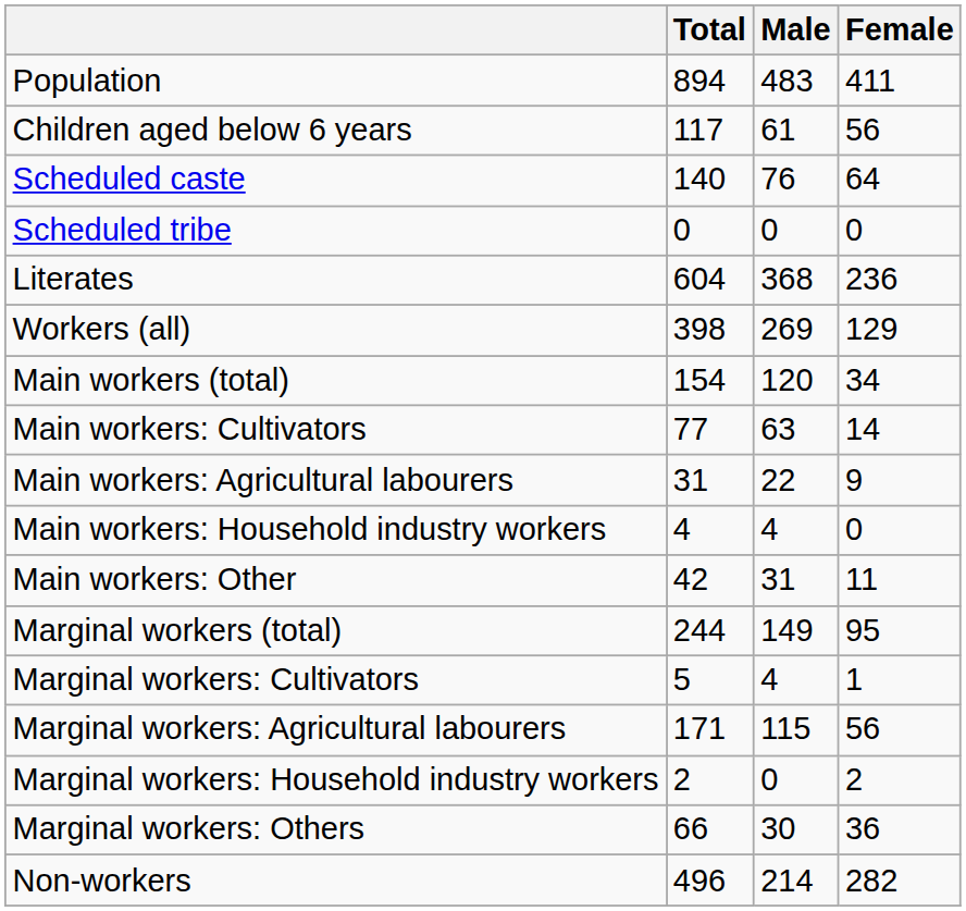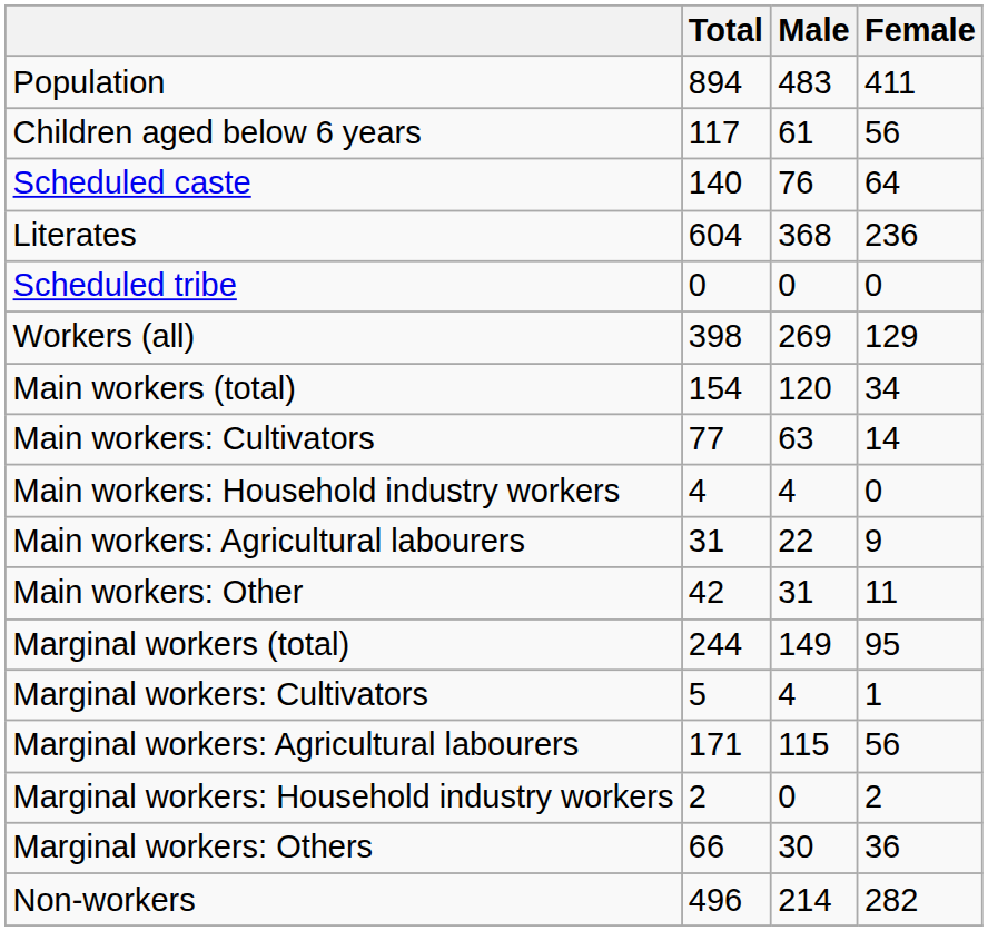rows swapped: Scheduled tribe <-> Literates
rows swapped: Main workers: Agricultural labourers <-> Main workers: Household industry workers
